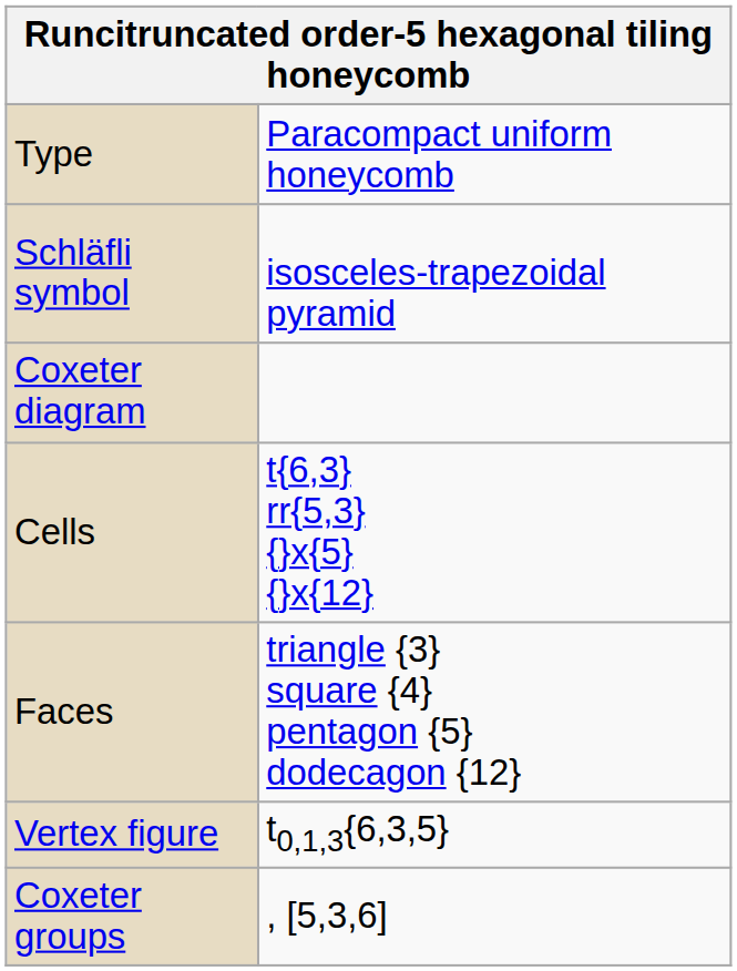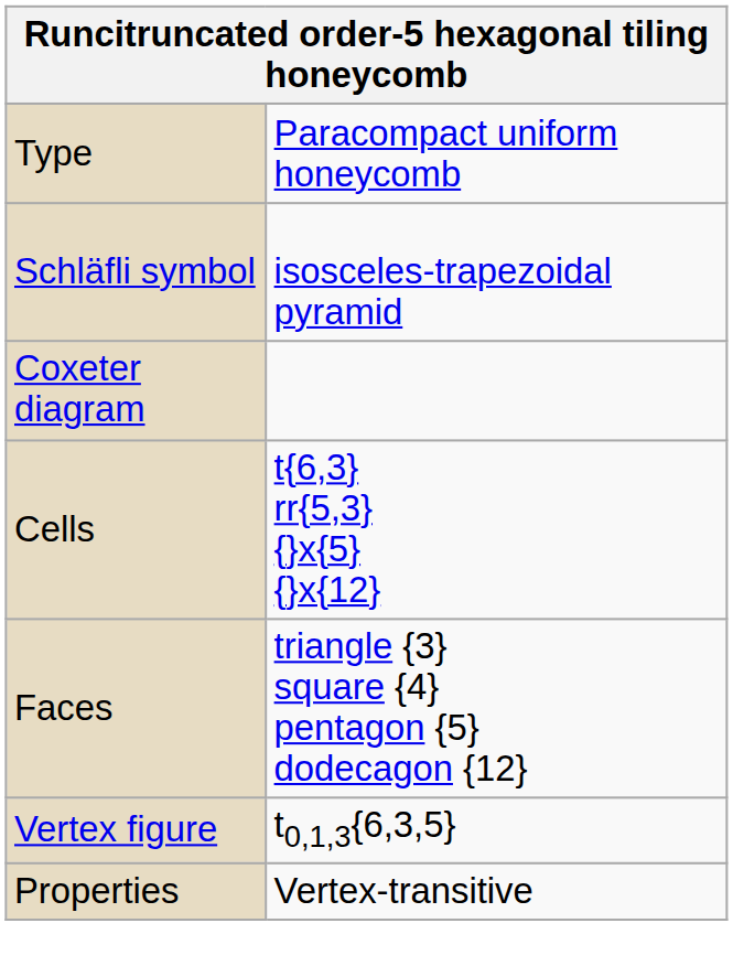- row: Coxeter groups | , [5,3,6]
+ row: Properties | Vertex-transitive
